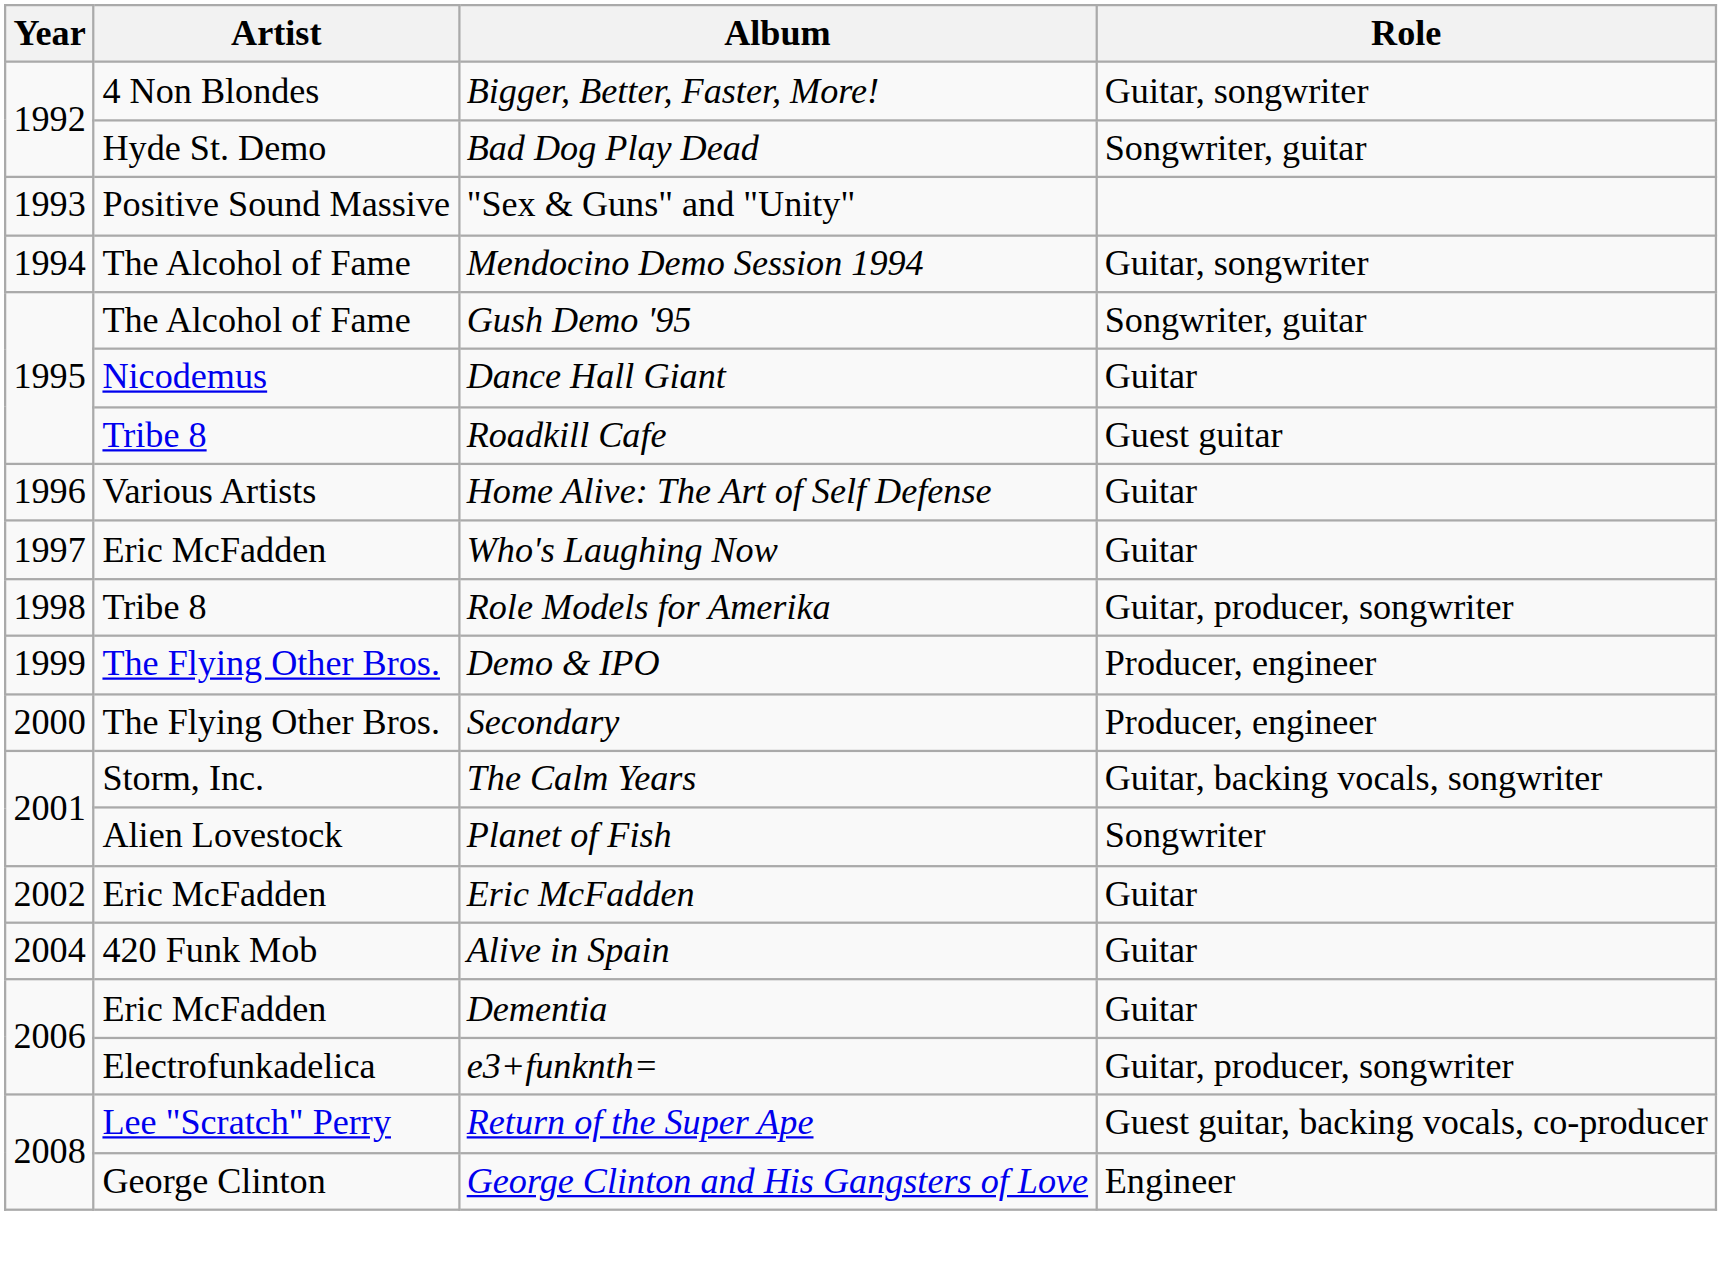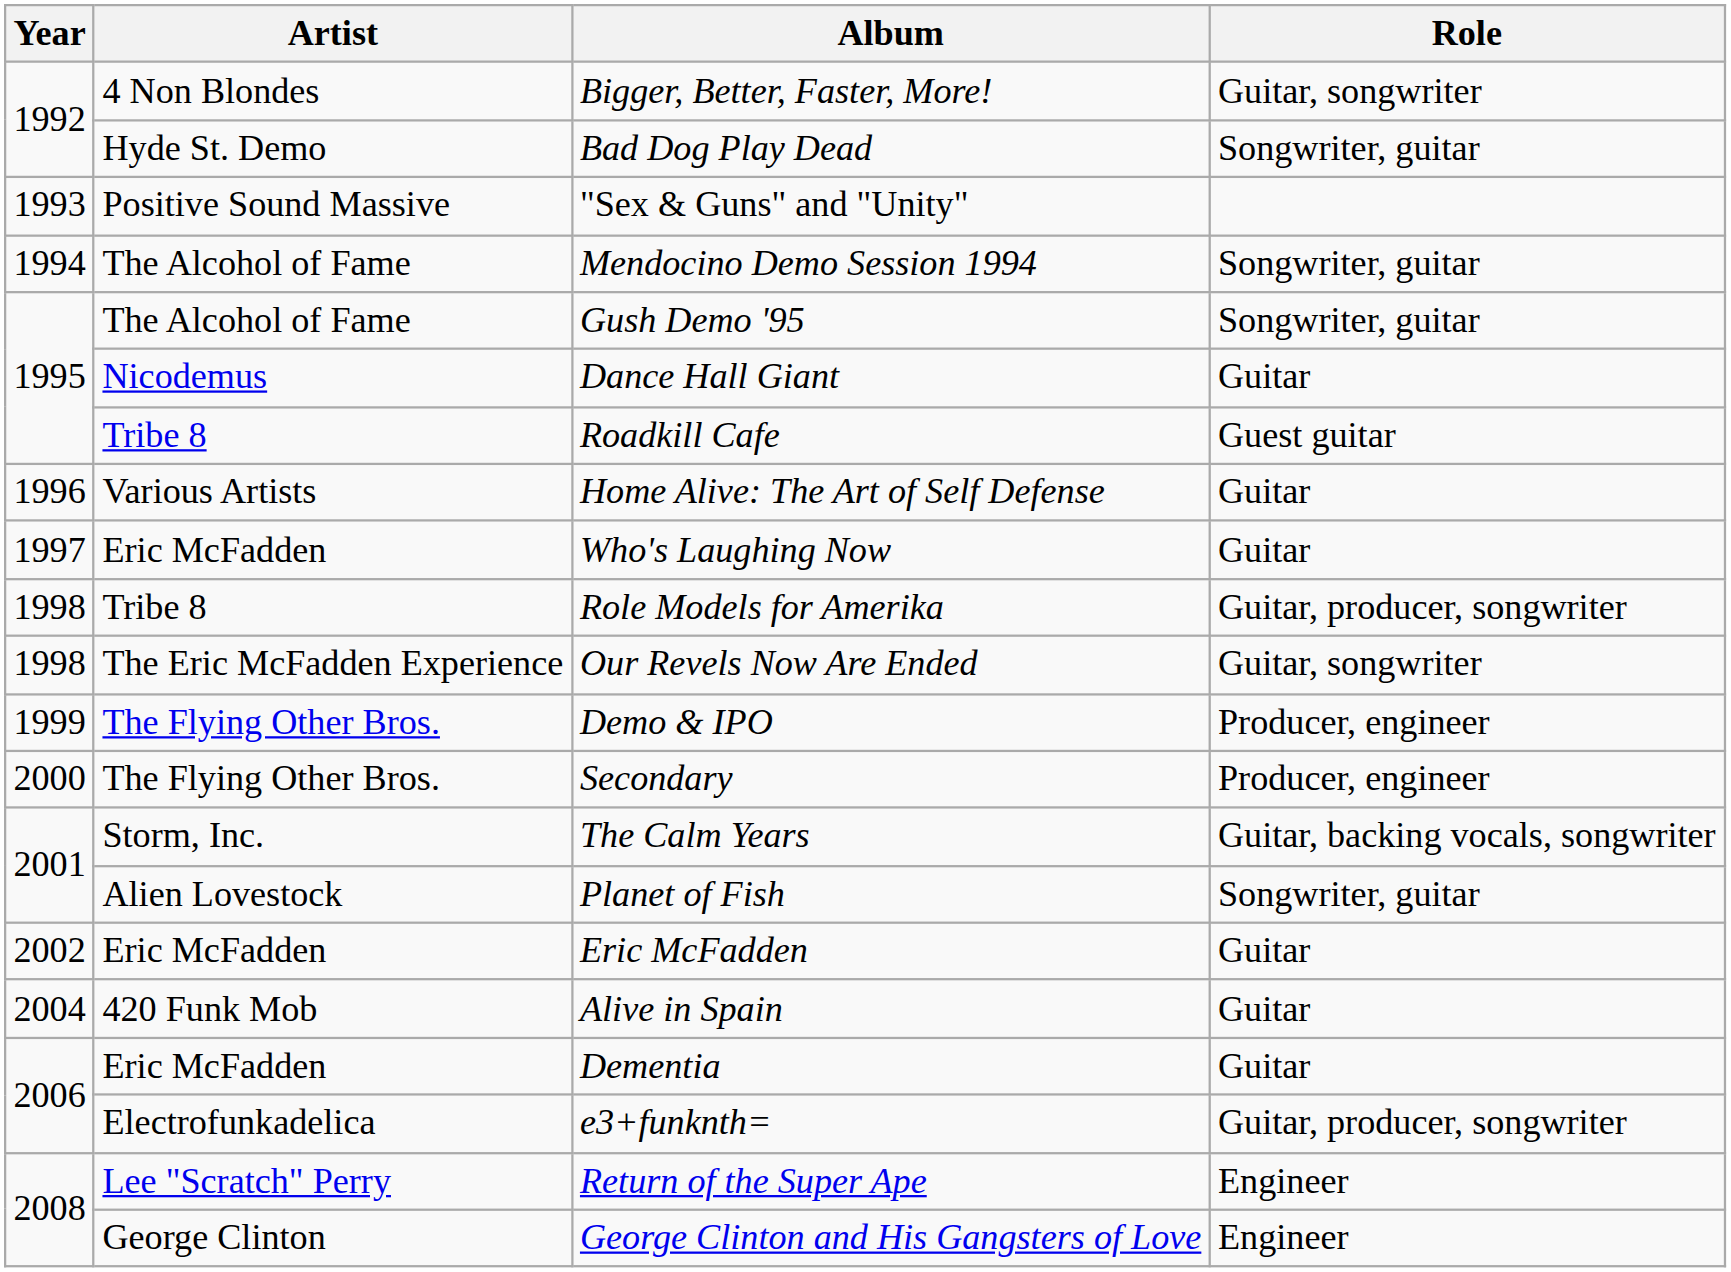Mendocino Demo Session 1994 | Role: Guitar, songwriter -> Songwriter, guitar
+ row: 1998 | The Eric McFadden Experience | Our Revels Now Are Ended | Guitar, songwriter
Planet of Fish | Role: Songwriter -> Songwriter, guitar
Return of the Super Ape | Role: Guest guitar, backing vocals, co-producer -> Engineer
